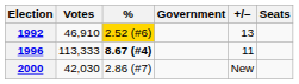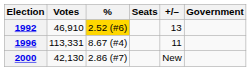columns swapped: Seats <-> Government
1996 | Votes: 113,333 -> 113,331
1996 | %: bold -> normal
2000 | Votes: 42,030 -> 42,130
